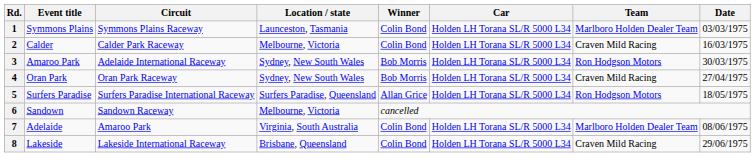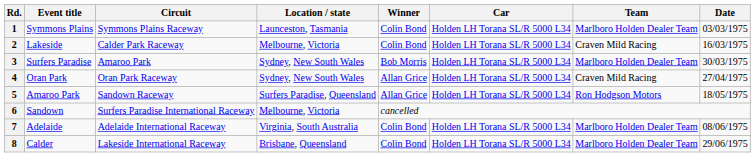2 | Event title: Calder -> Lakeside
3 | Event title: Amaroo Park -> Surfers Paradise
3 | Circuit: Adelaide International Raceway -> Amaroo Park
3 | Team: Ron Hodgson Motors -> Marlboro Holden Dealer Team
4 | Winner: Bob Morris -> Allan Grice
5 | Event title: Surfers Paradise -> Amaroo Park
5 | Circuit: Surfers Paradise International Raceway -> Sandown Raceway
6 | Circuit: Sandown Raceway -> Surfers Paradise International Raceway
7 | Circuit: Amaroo Park -> Adelaide International Raceway
8 | Event title: Lakeside -> Calder
8 | Team: Craven Mild Racing -> Marlboro Holden Dealer Team
